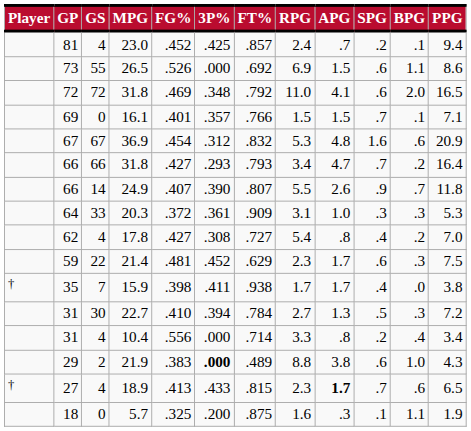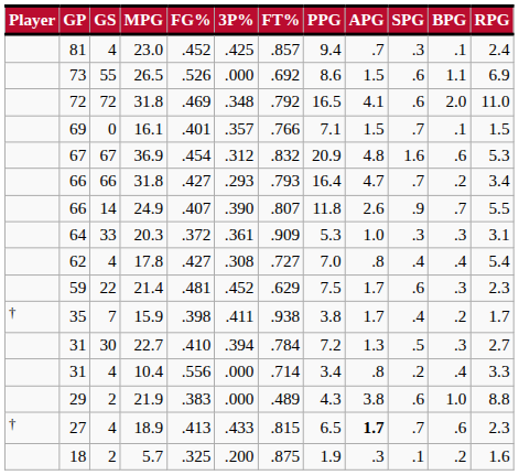columns swapped: RPG <-> PPG
23.0 | SPG: .2 -> .3
17.8 | BPG: .2 -> .4
15.9 | BPG: .0 -> .2
21.9 | 3P%: bold -> normal
5.7 | GS: 0 -> 2
5.7 | BPG: 1.1 -> .2
